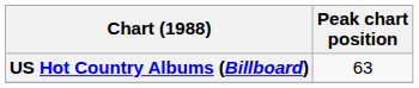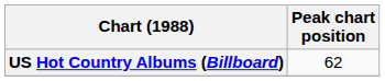US Hot Country Albums (Billboard) | Peak chart position: 63 -> 62
